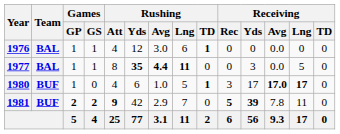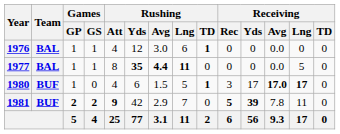1977 | Receiving / Yds: 3 -> 0
1980 | Rushing / Avg: 1.0 -> 1.5
